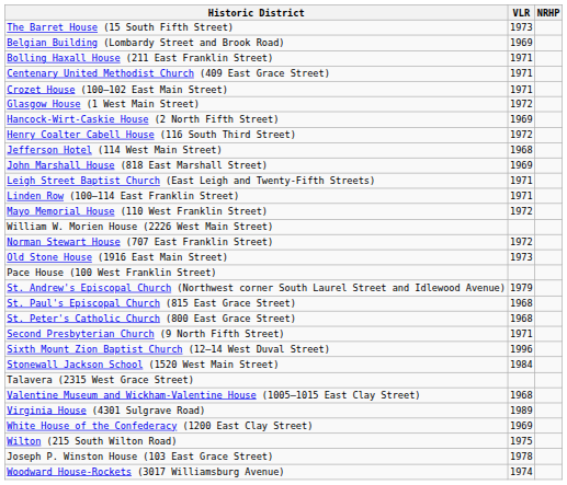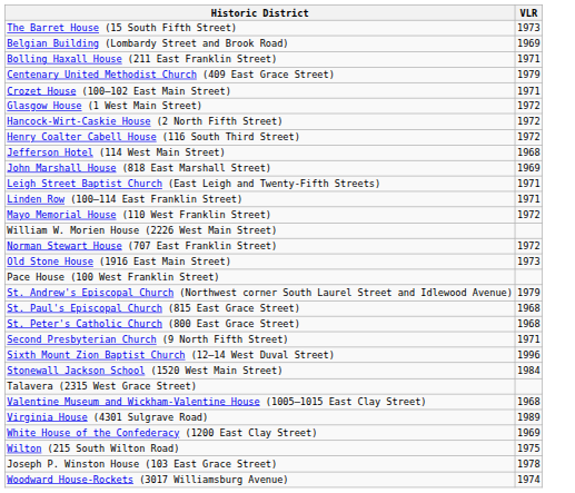- column: NRHP
Centenary United Methodist Church (409 East Grace Street) | VLR: 1971 -> 1979
Hancock-Wirt-Caskie House (2 North Fifth Street) | VLR: 1969 -> 1972
